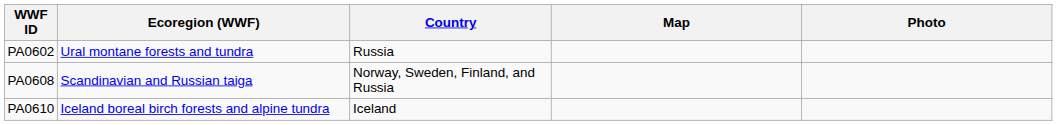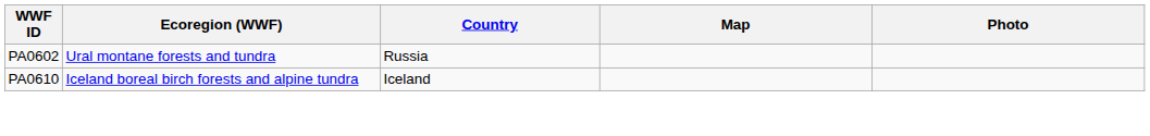- row: PA0608 | Scandinavian and Russian taiga | Norway, Sweden, Finland, and Russia
